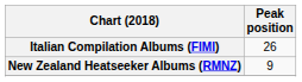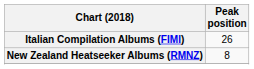New Zealand Heatseeker Albums (RMNZ) | Peak position: 9 -> 8
